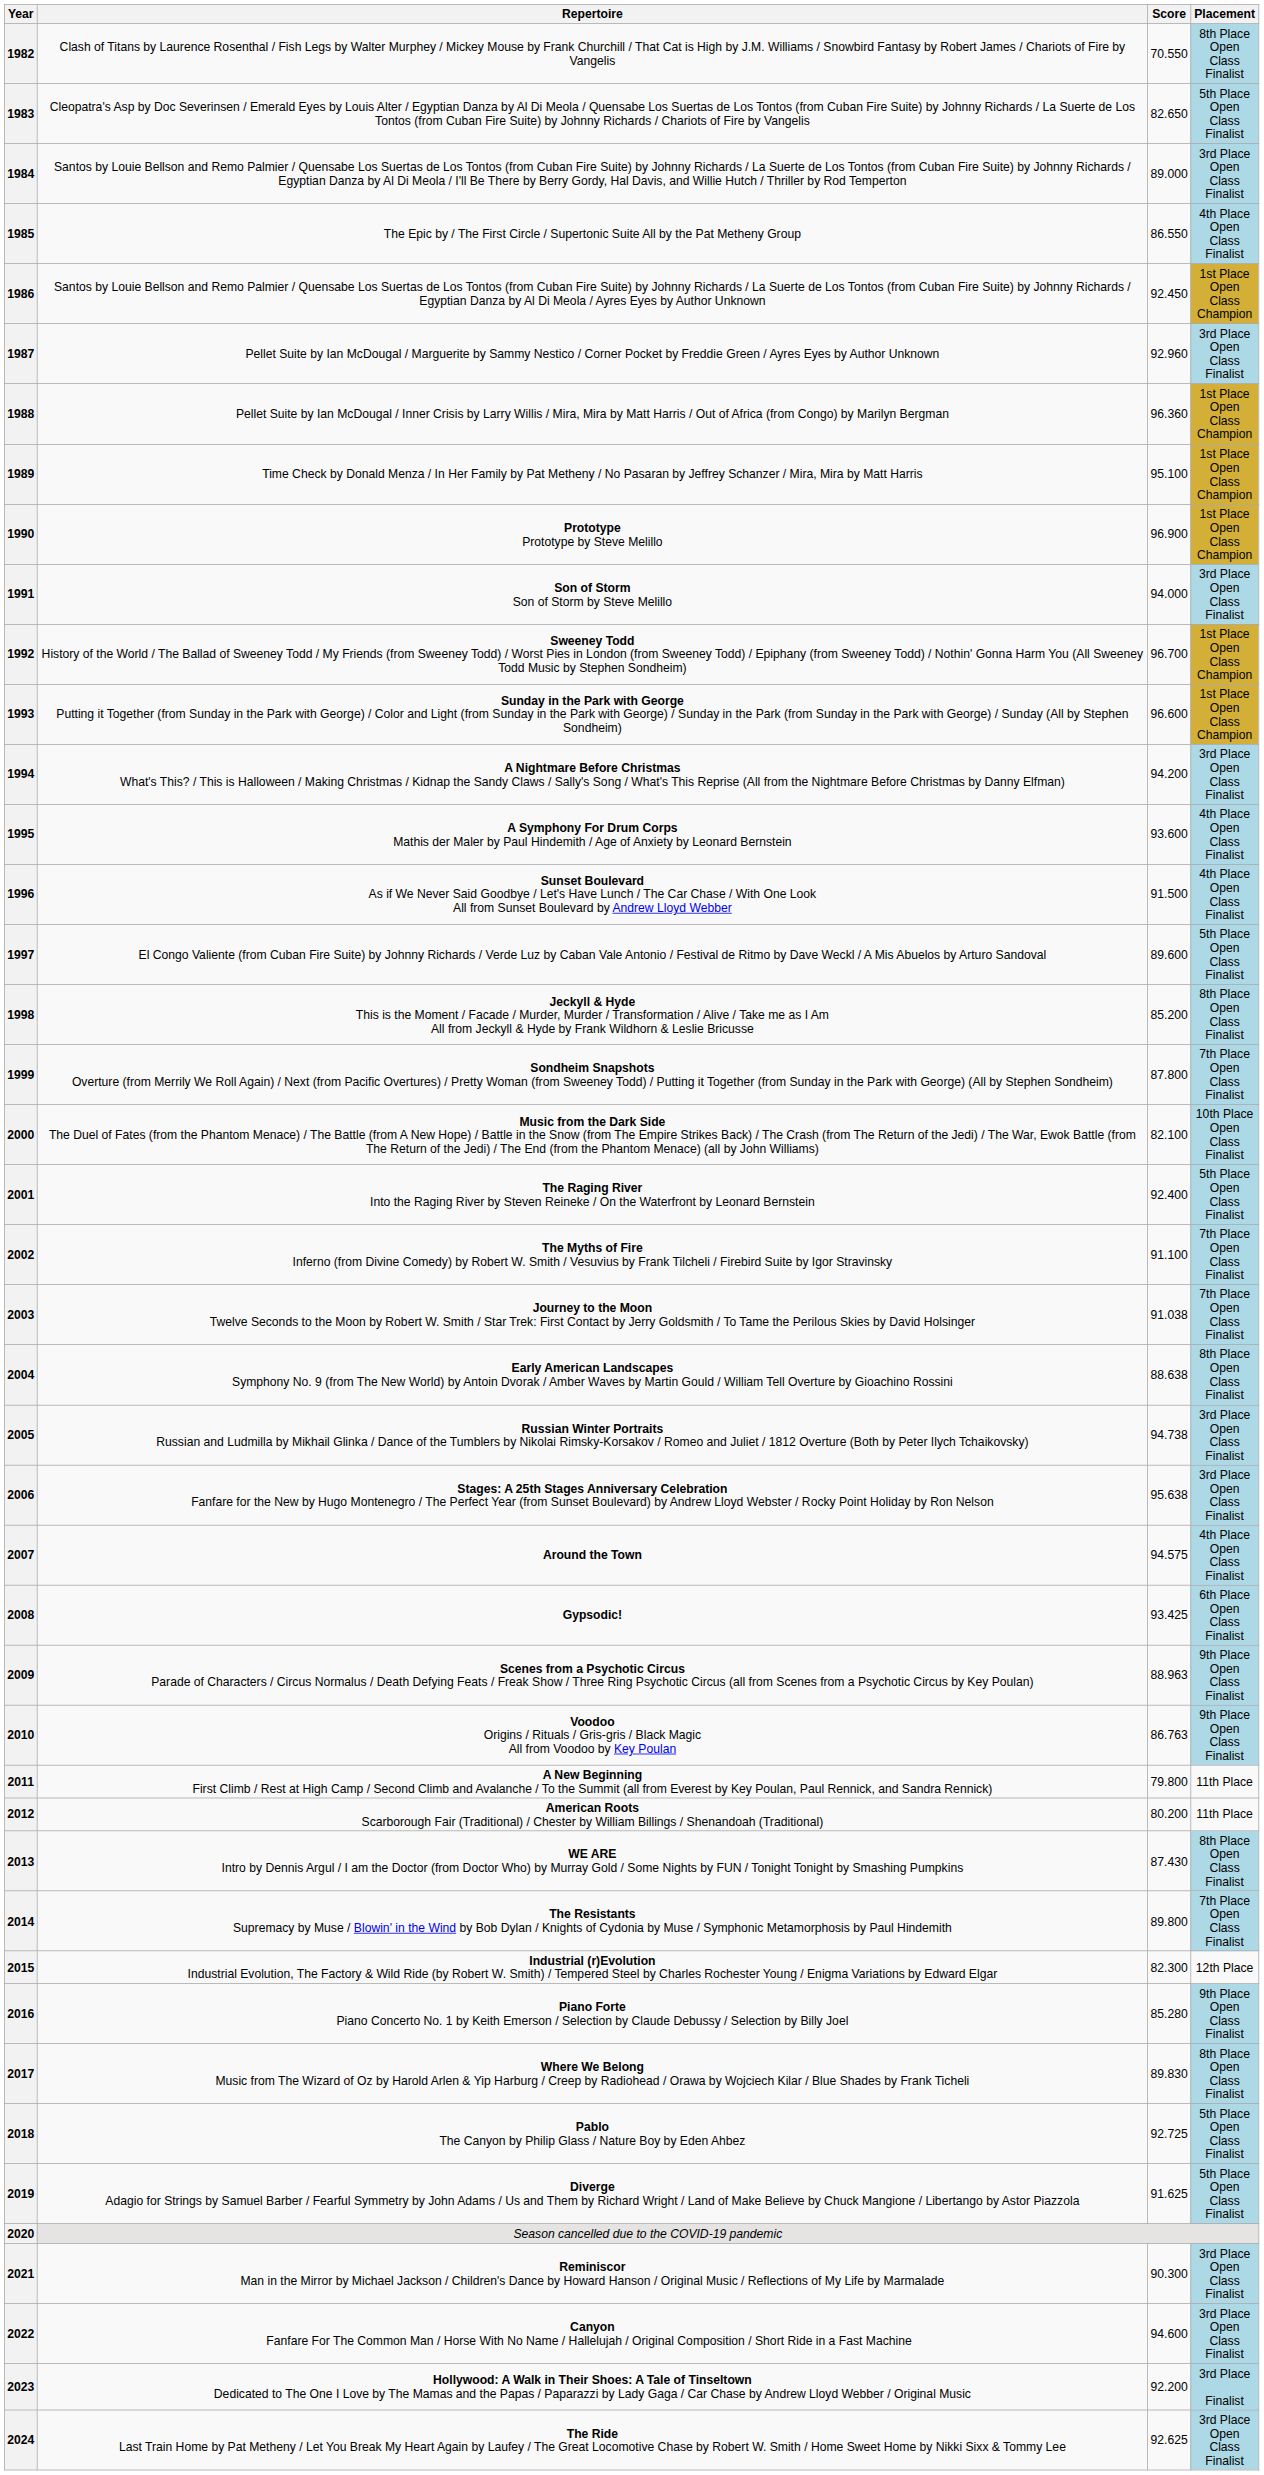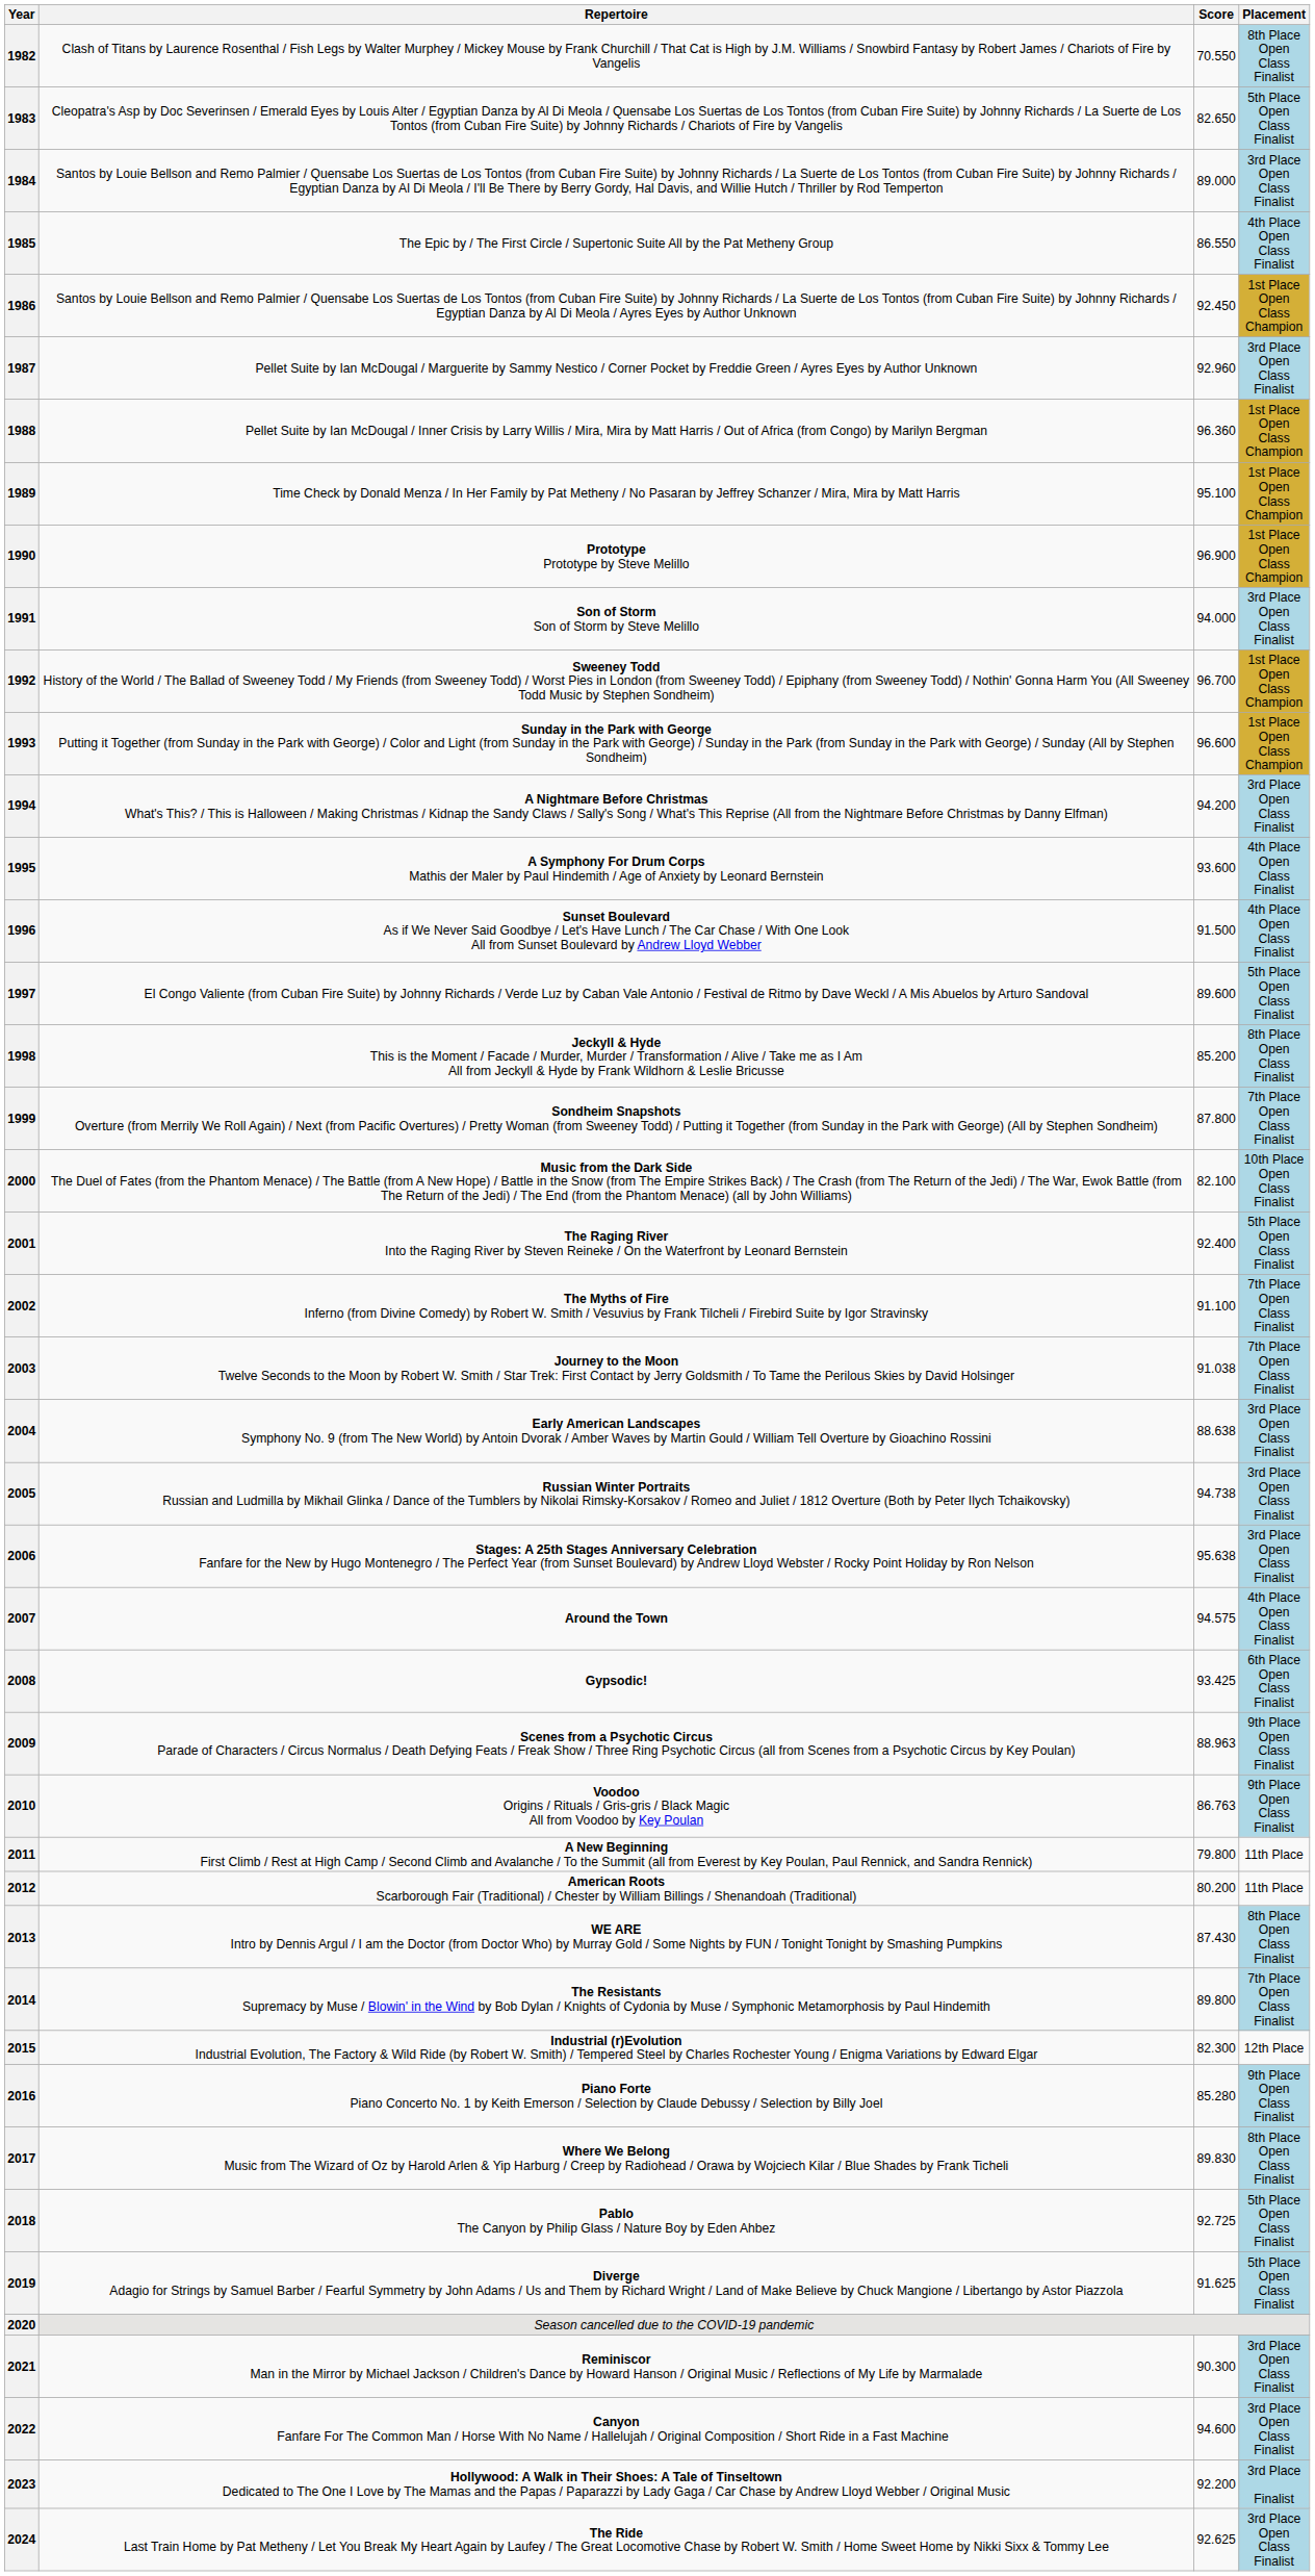2004 | Placement: 8th Place Open Class Finalist -> 3rd Place Open Class Finalist
